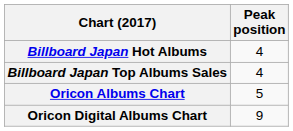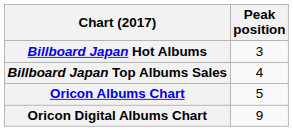Billboard Japan Hot Albums | Peak position: 4 -> 3
